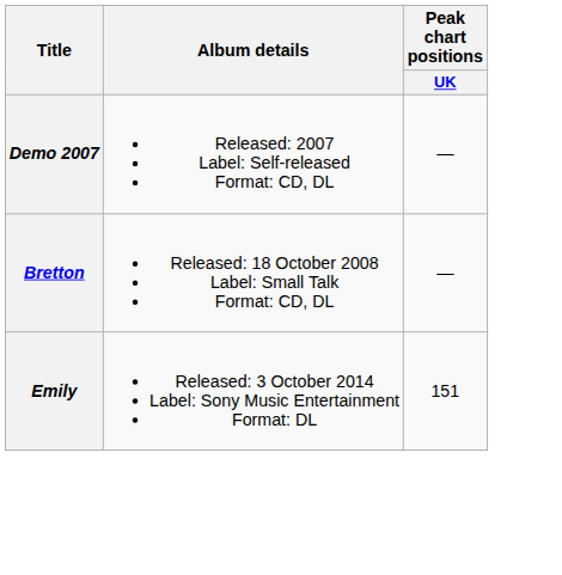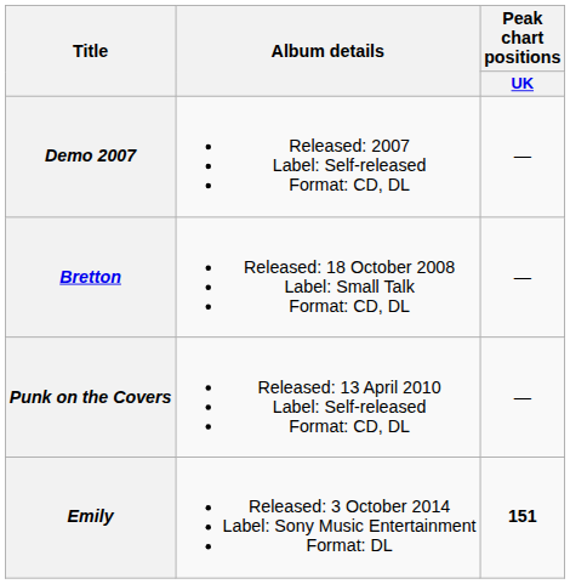+ row: Punk on the Covers | Released: 13 April 2010 Label: Self-released Format: CD, DL | —
Emily | Peak chart positions / UK: normal -> bold
